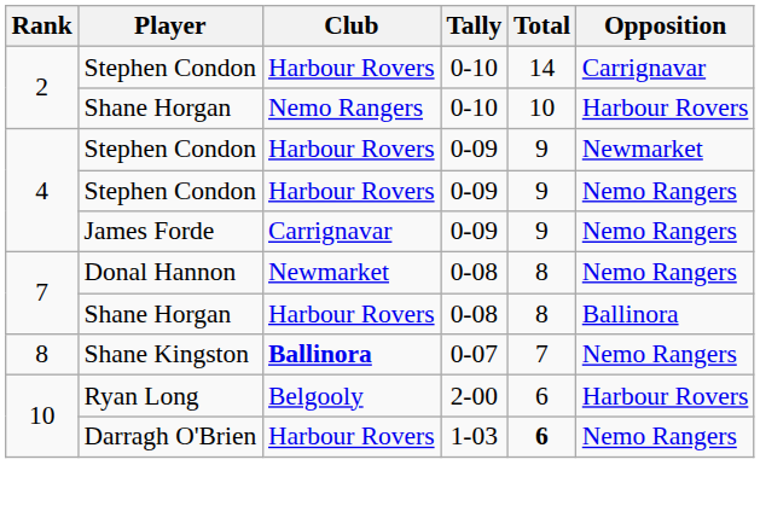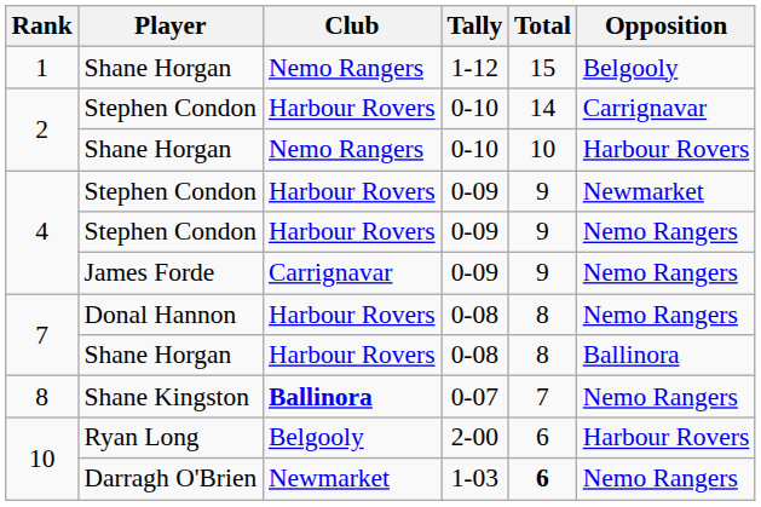+ row: 1 | Shane Horgan | Nemo Rangers | 1-12 | 15 | Belgooly
Donal Hannon | Club: Newmarket -> Harbour Rovers
Darragh O'Brien | Club: Harbour Rovers -> Newmarket
